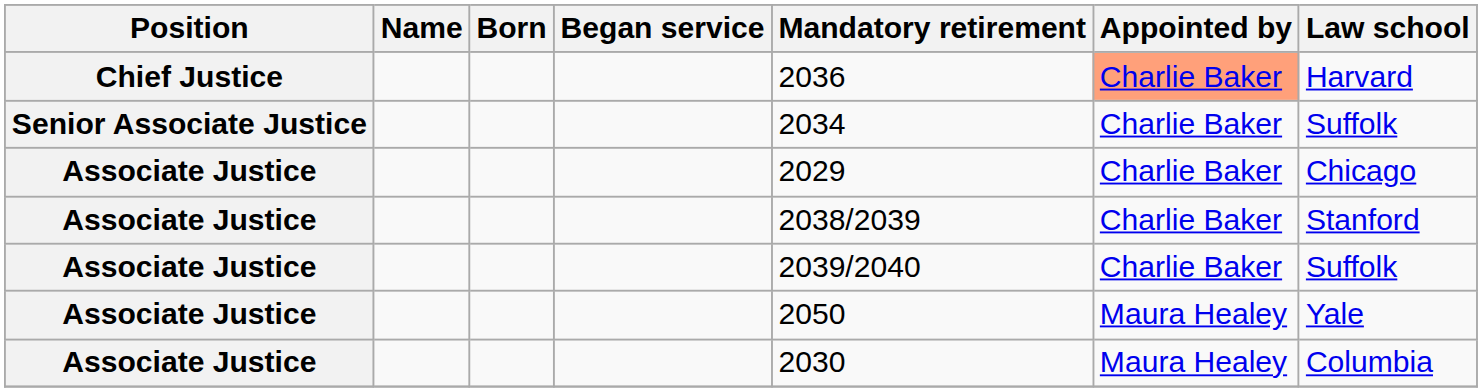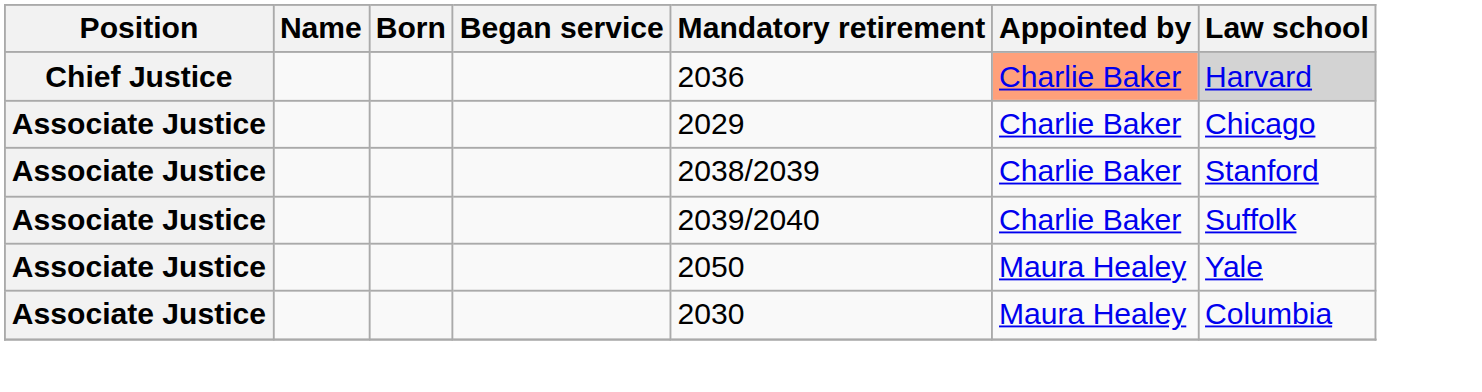Chief Justice | Law school: no background -> lightgrey background
- row: Senior Associate Justice | 2034 | Charlie Baker | Suffolk
